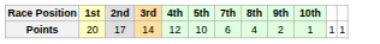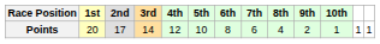+ column: 6th | 8
